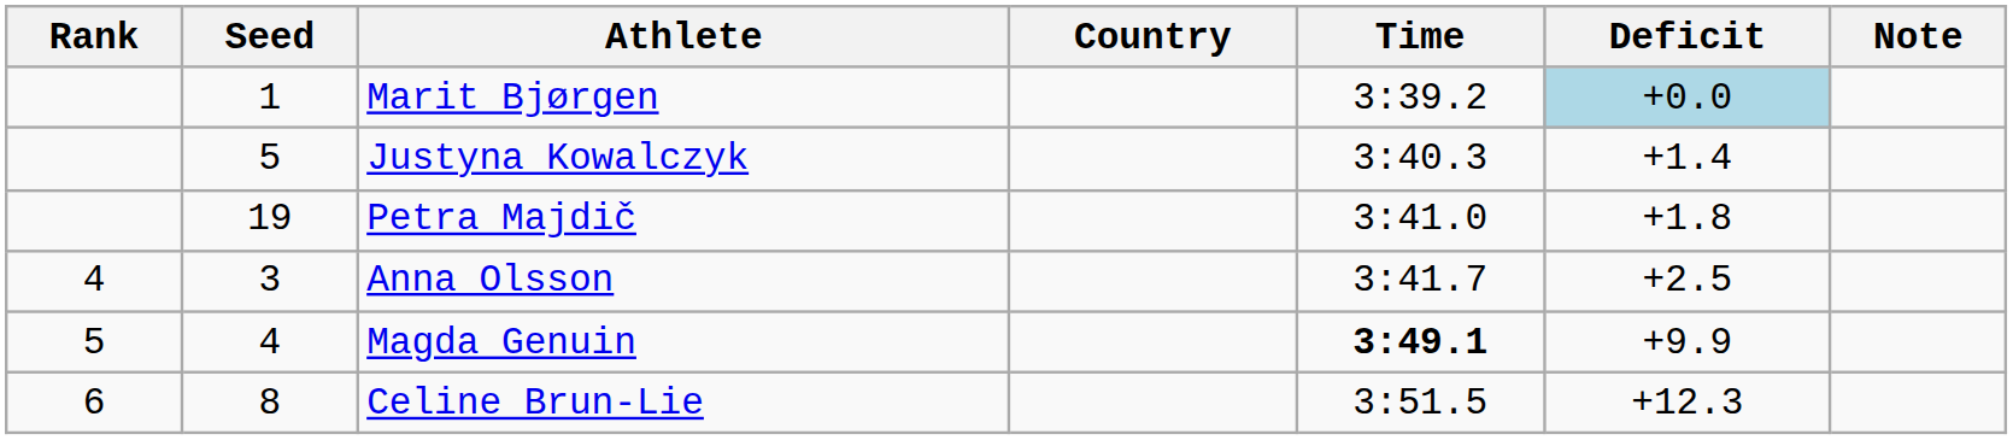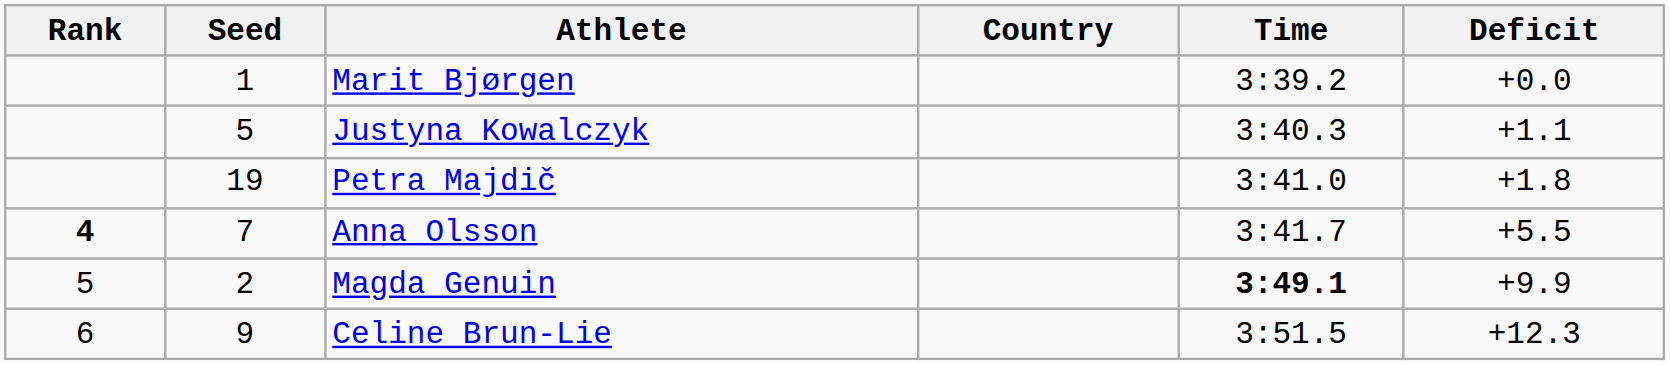- column: Note
Marit Bjørgen | Deficit: lightblue background -> no background
Justyna Kowalczyk | Deficit: +1.4 -> +1.1
Anna Olsson | Rank: normal -> bold
Anna Olsson | Seed: 3 -> 7
Anna Olsson | Deficit: +2.5 -> +5.5
Magda Genuin | Seed: 4 -> 2
Celine Brun-Lie | Seed: 8 -> 9
